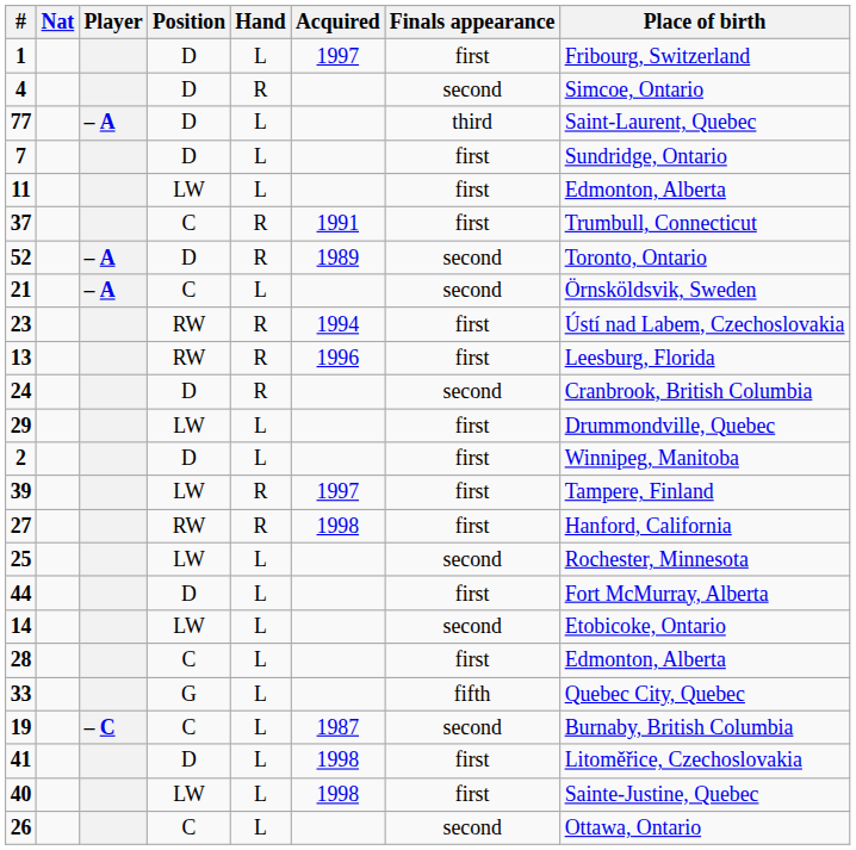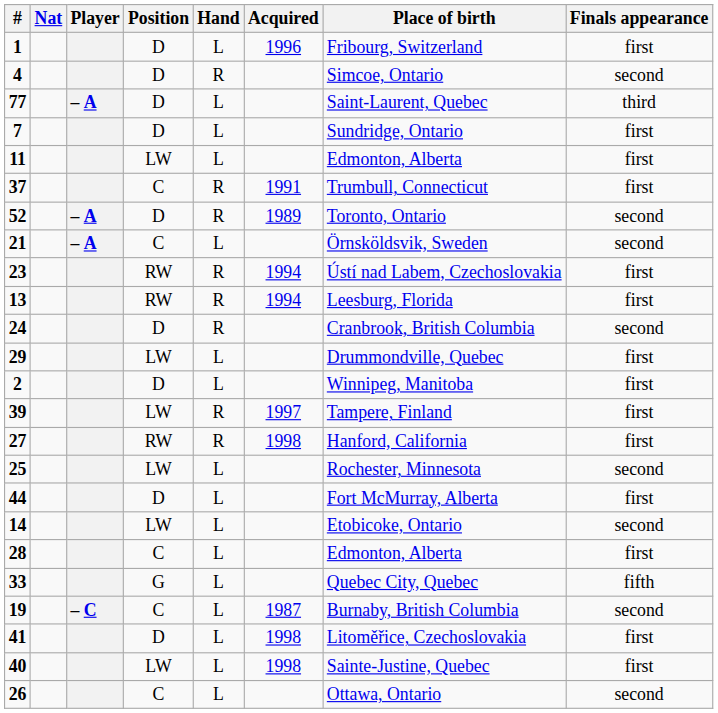columns swapped: Place of birth <-> Finals appearance
1 | Acquired: 1997 -> 1996
13 | Acquired: 1996 -> 1994
